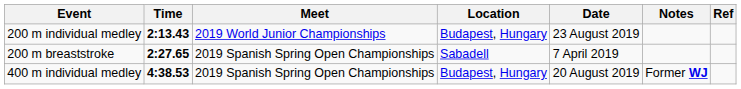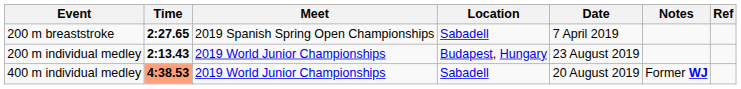rows swapped: 200 m breaststroke <-> 200 m individual medley
400 m individual medley | Time: no background -> lightsalmon background
400 m individual medley | Meet: 2019 Spanish Spring Open Championships -> 2019 World Junior Championships
400 m individual medley | Location: Budapest, Hungary -> Sabadell
